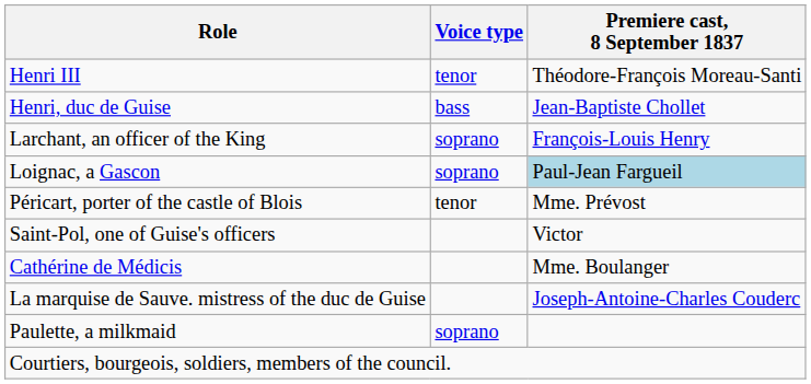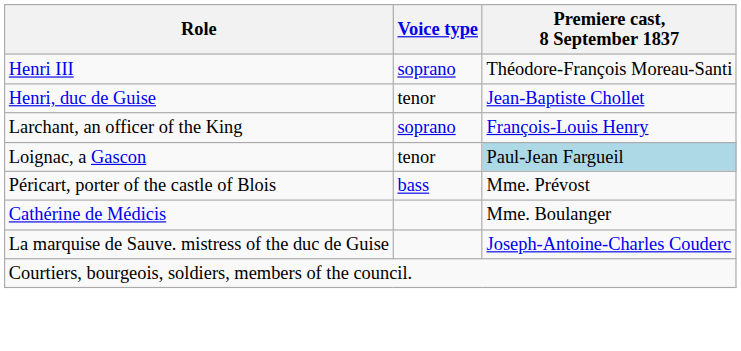Henri III | Voice type: tenor -> soprano
Henri, duc de Guise | Voice type: bass -> tenor
Loignac, a Gascon | Voice type: soprano -> tenor
Péricart, porter of the castle of Blois | Voice type: tenor -> bass
- row: Saint-Pol, one of Guise's officers | Victor
- row: Paulette, a milkmaid | soprano
